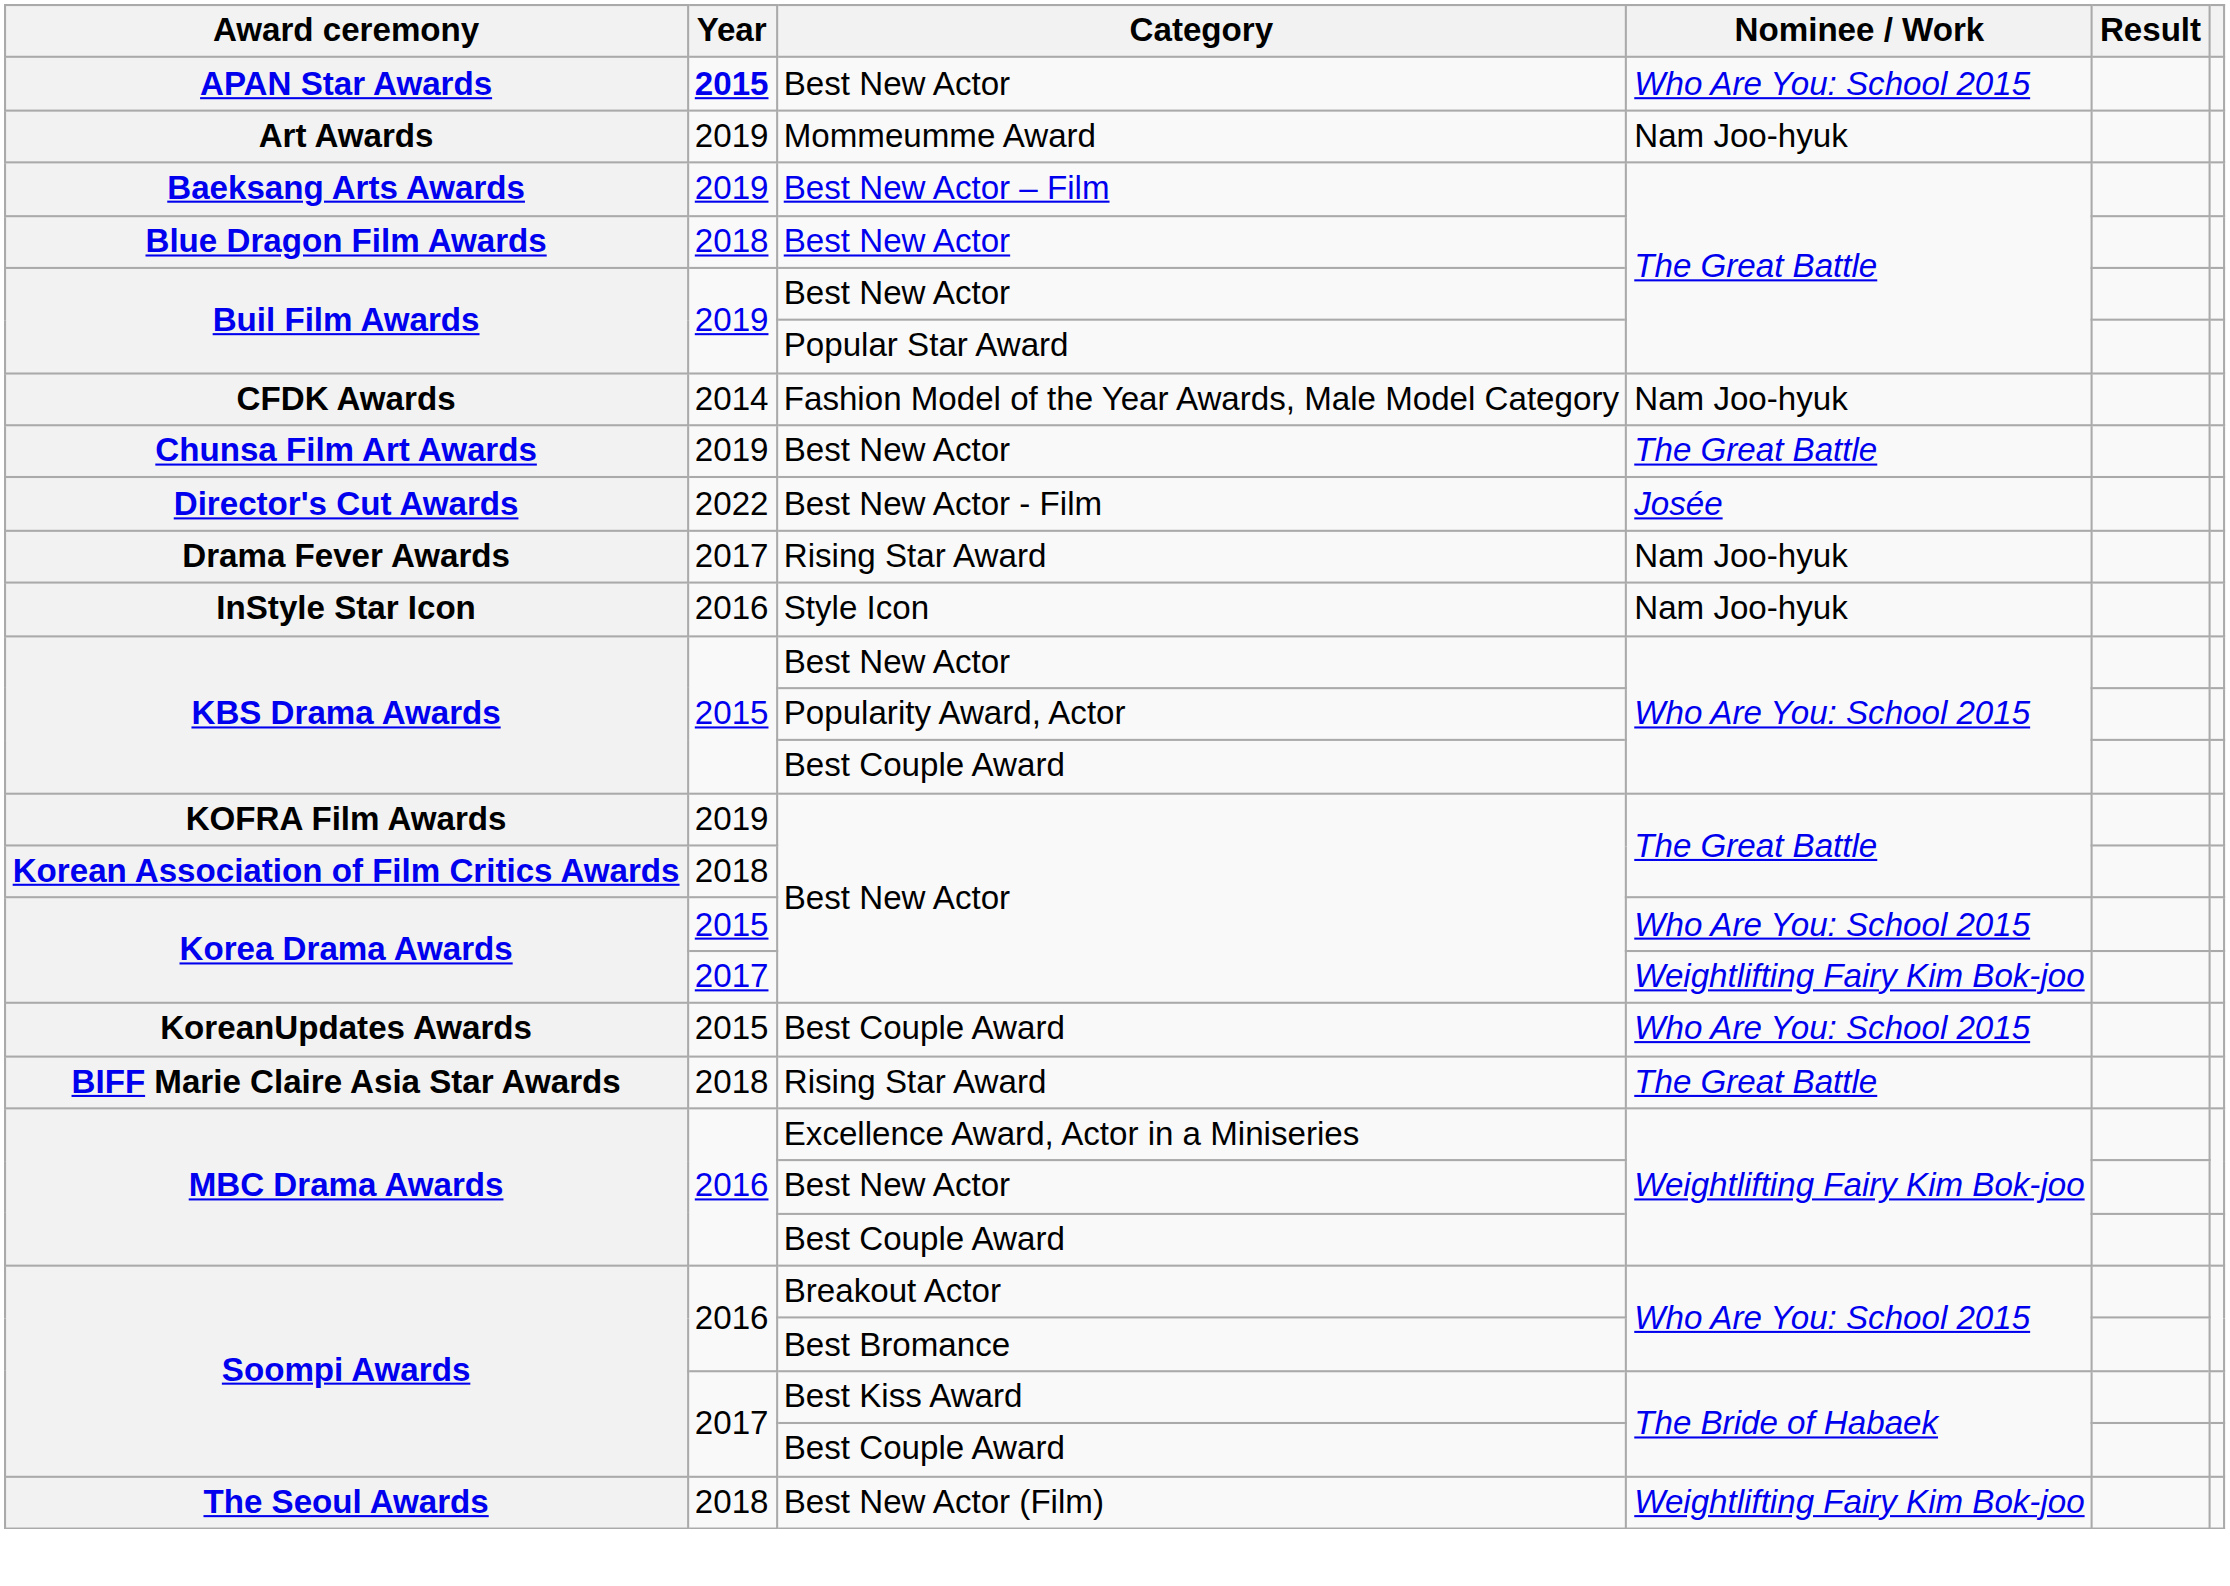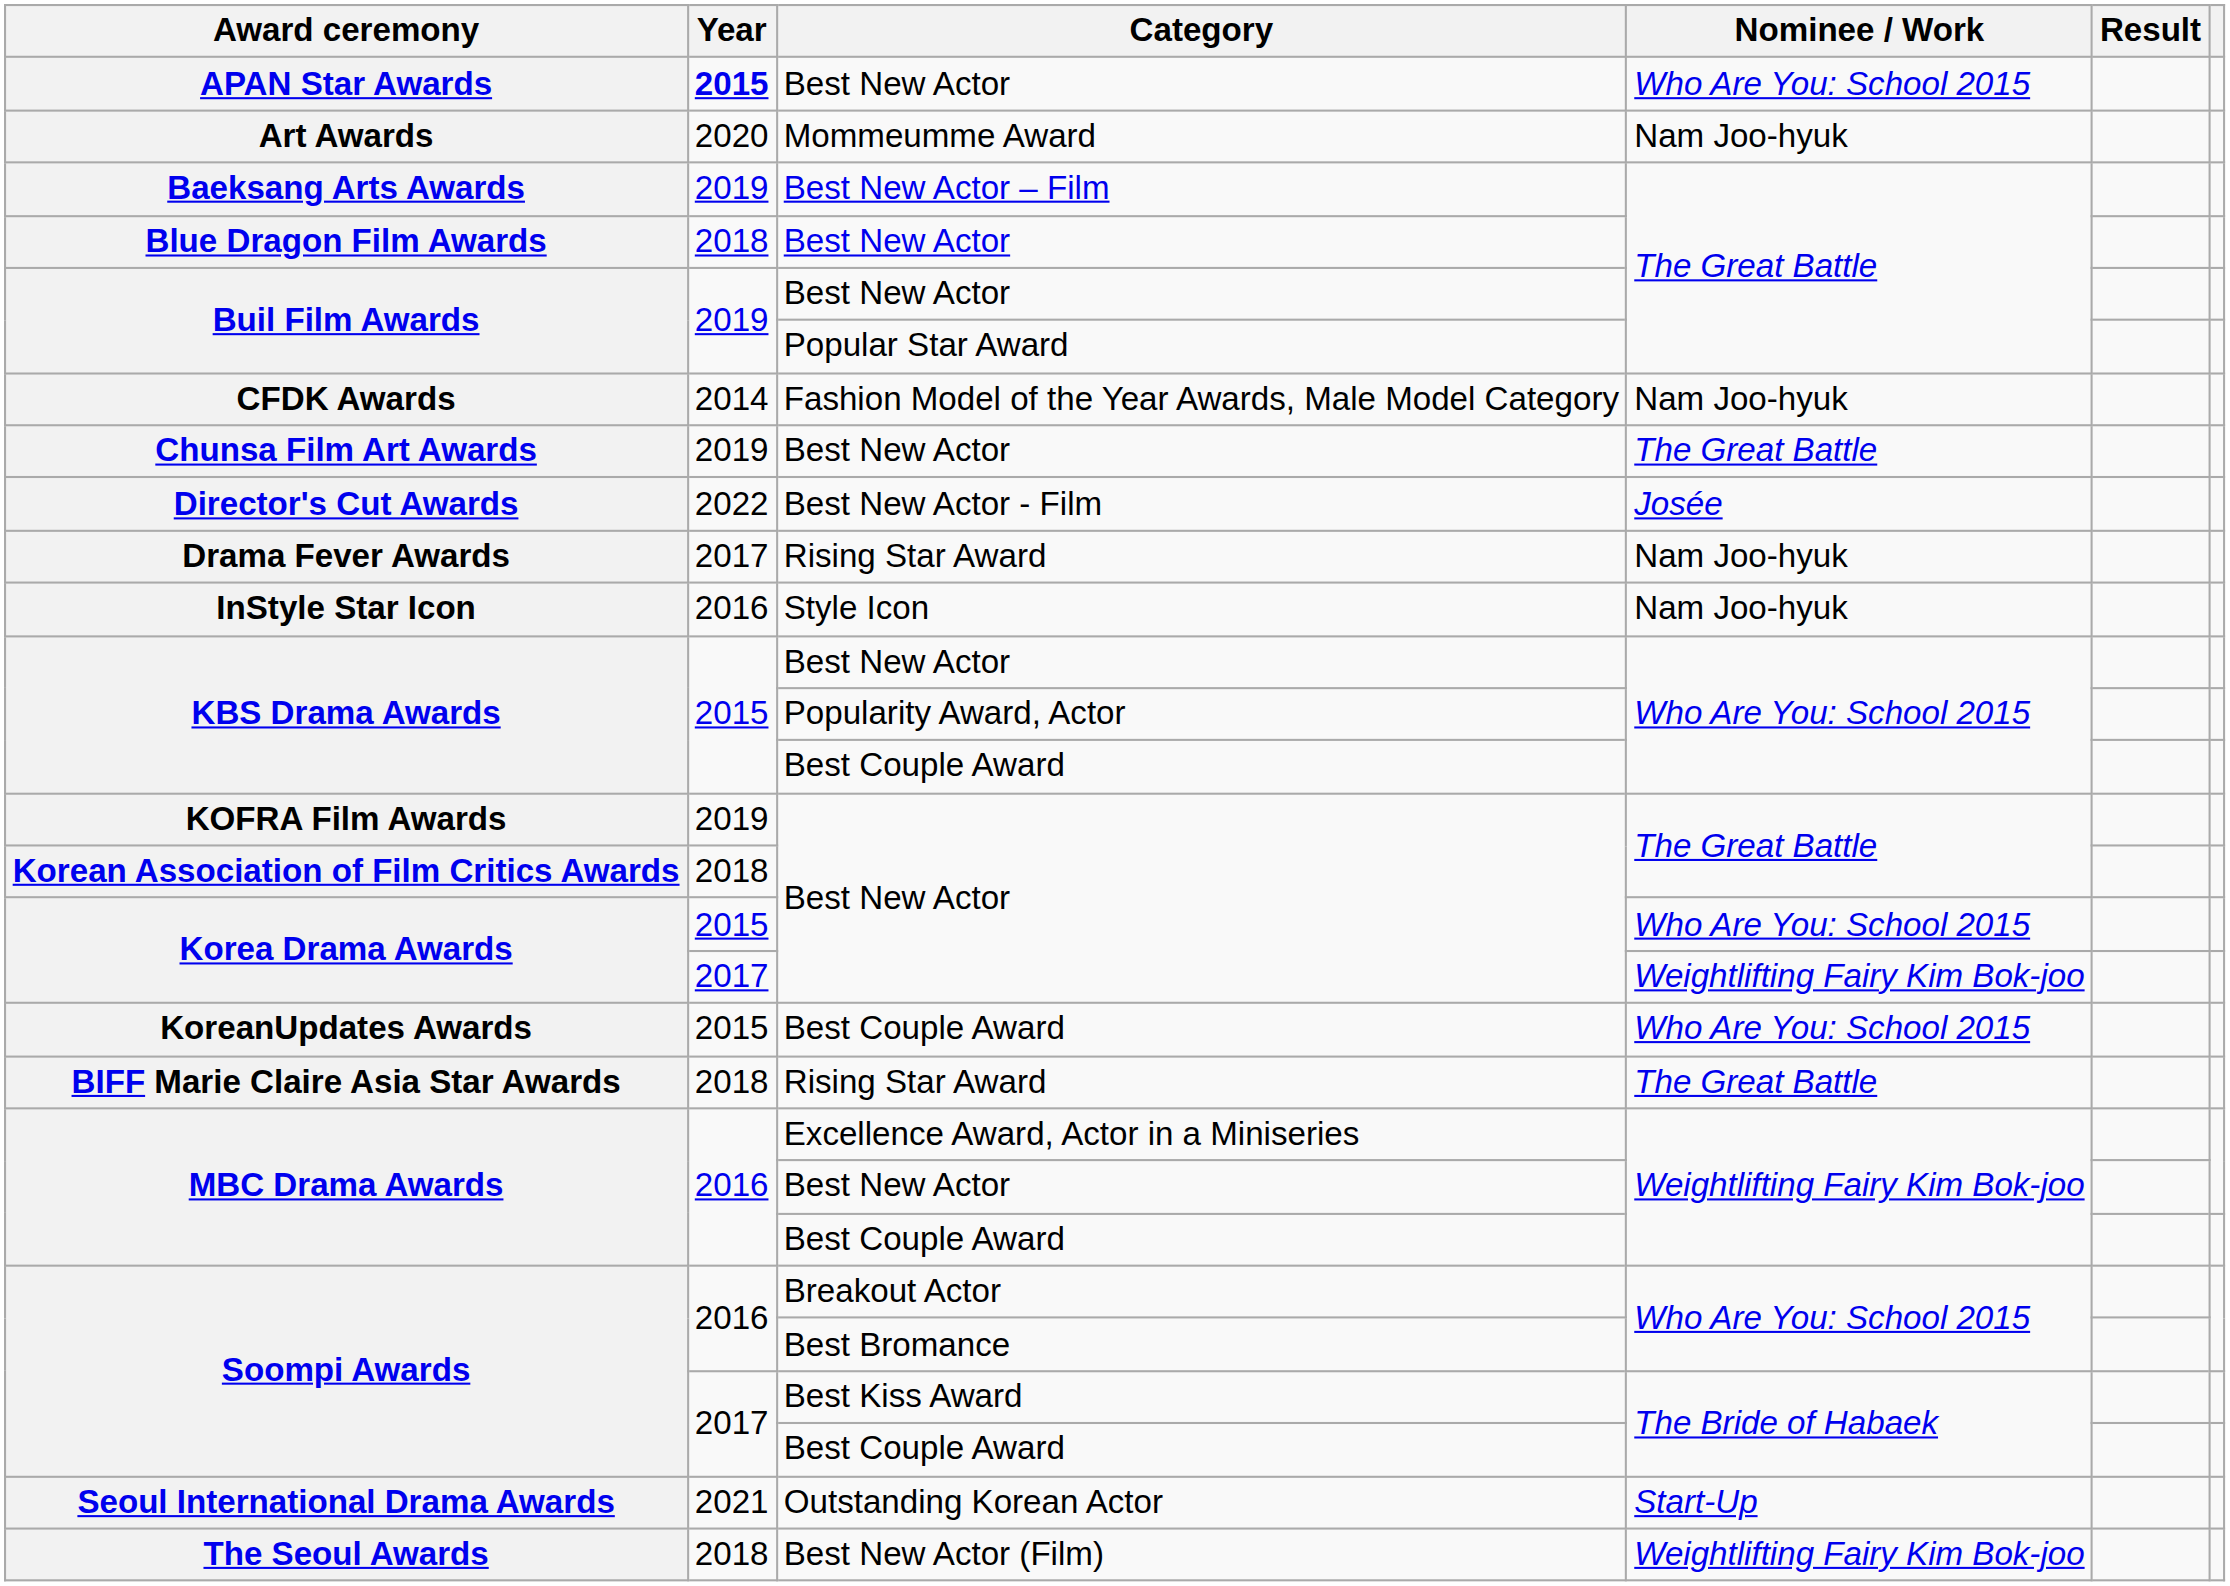Art Awards | Year: 2019 -> 2020
+ row: Seoul International Drama Awards | 2021 | Outstanding Korean Actor | Start-Up
